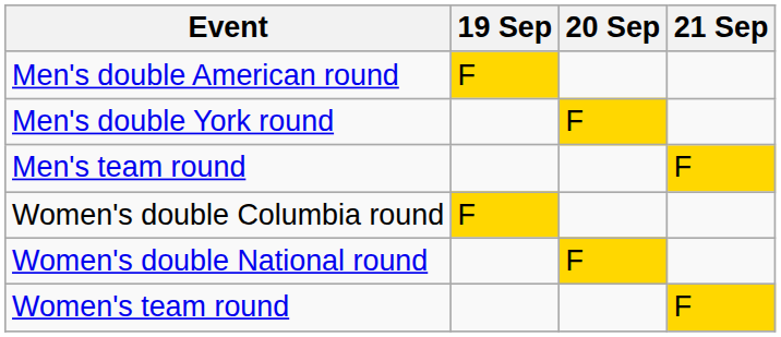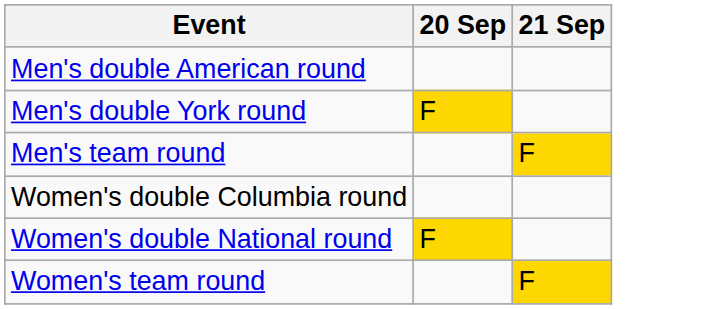- column: 19 Sep | F | F
